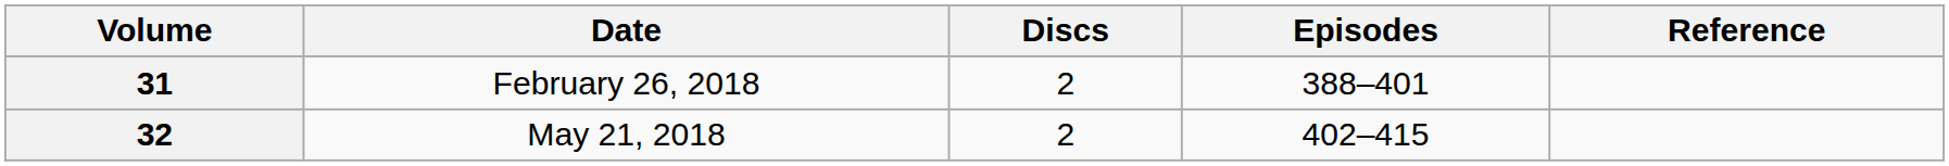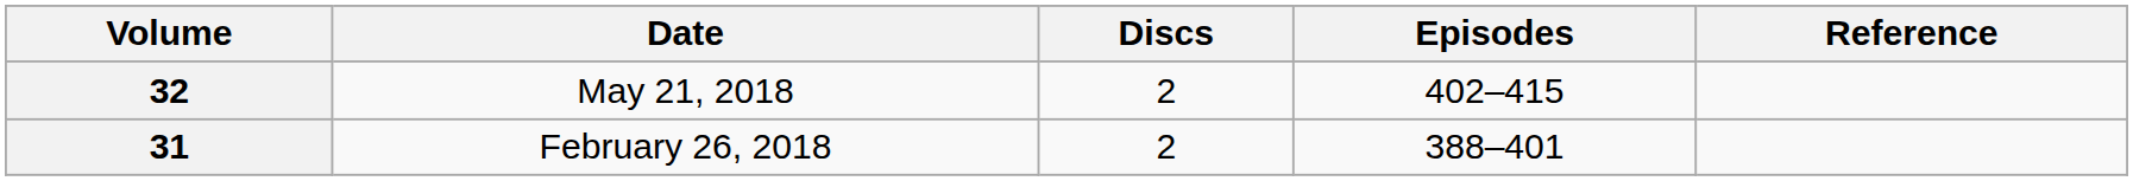rows swapped: 31 <-> 32
